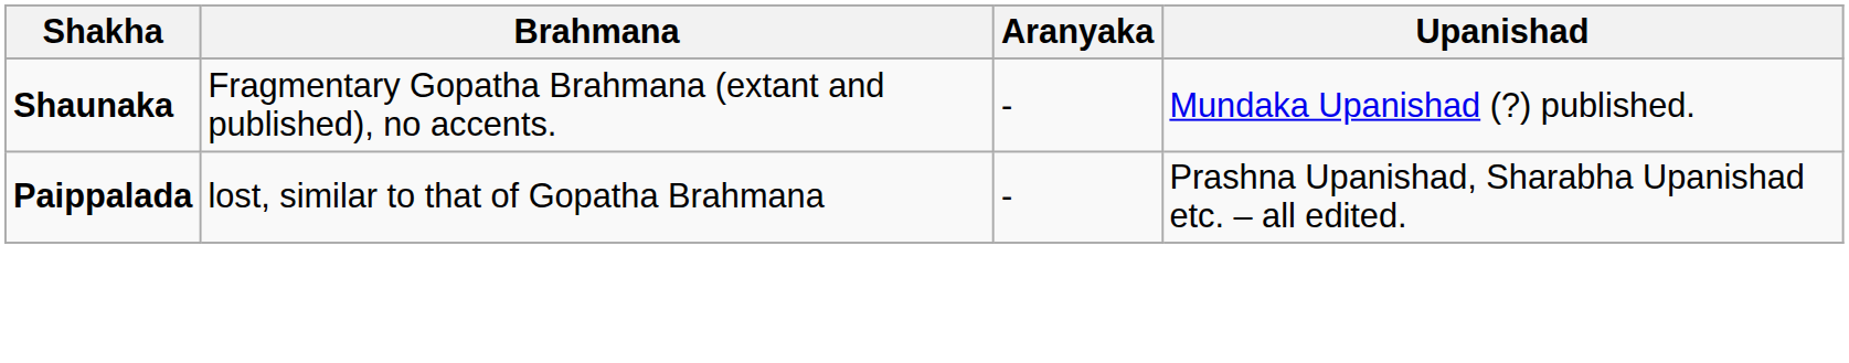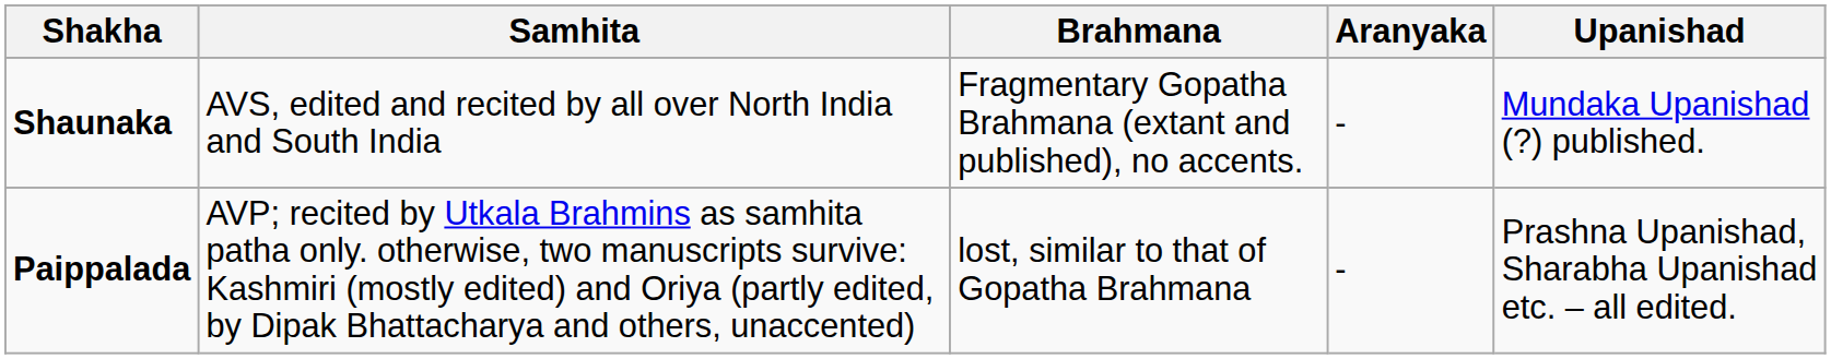+ column: Samhita | AVS, edited and recited by all over North India and South India | AVP; recited by Utkala Brahmins as samhita patha only. otherwise, two manuscripts survive: Kashmiri (mostly edited) and Oriya (partly edited, by Dipak Bhattacharya and others, unaccented)
